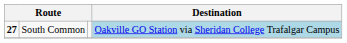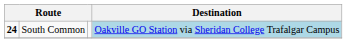South Common | column 1: 27 -> 24
